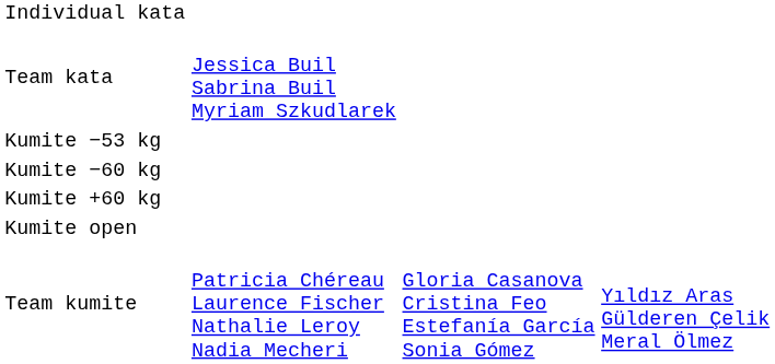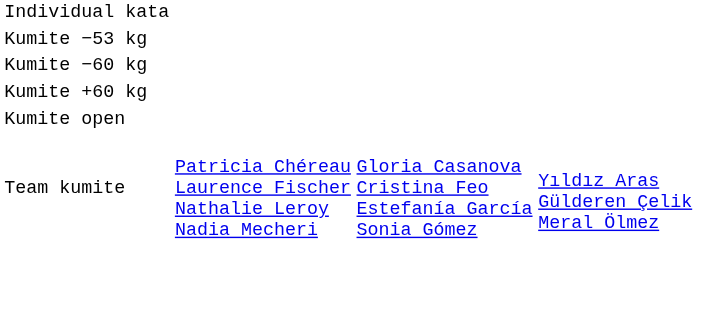- row: Team kata | Jessica Buil Sabrina Buil Myriam Szkudlarek
